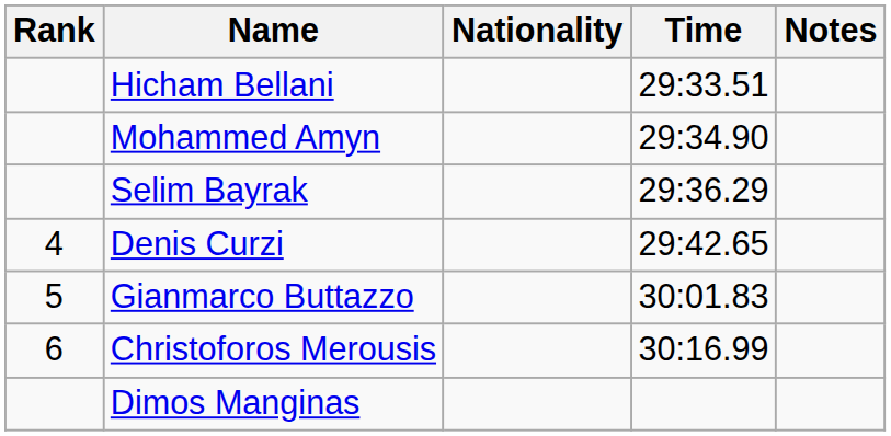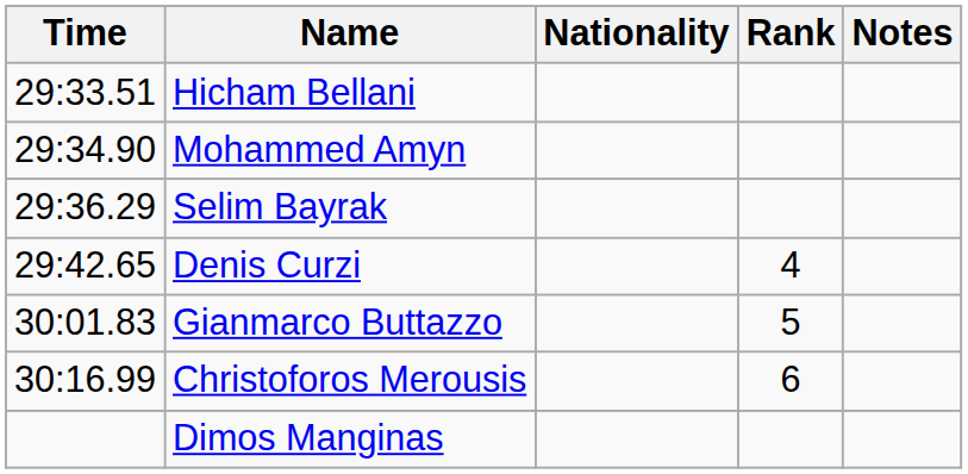columns swapped: Rank <-> Time
